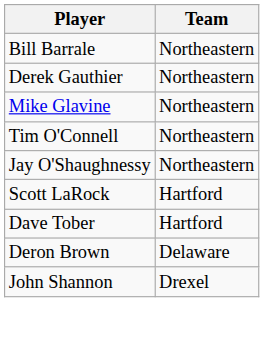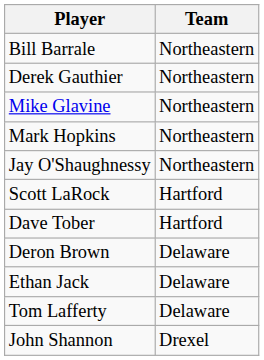+ row: Mark Hopkins | Northeastern
- row: Tim O'Connell | Northeastern
+ row: Ethan Jack | Delaware
+ row: Tom Lafferty | Delaware
